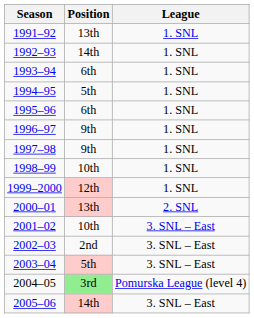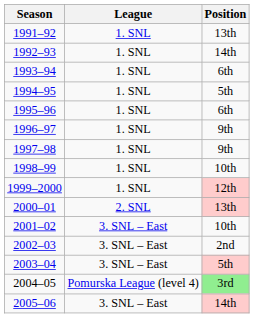columns swapped: League <-> Position
